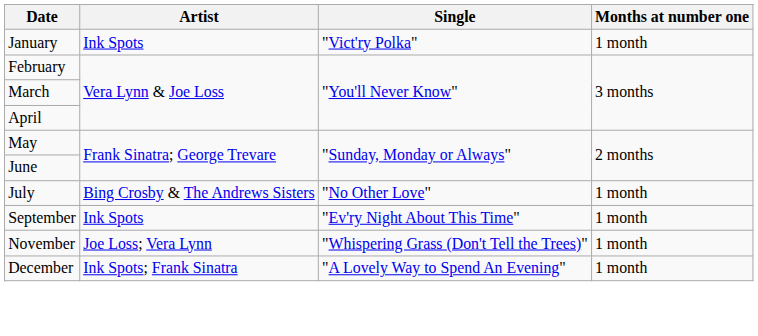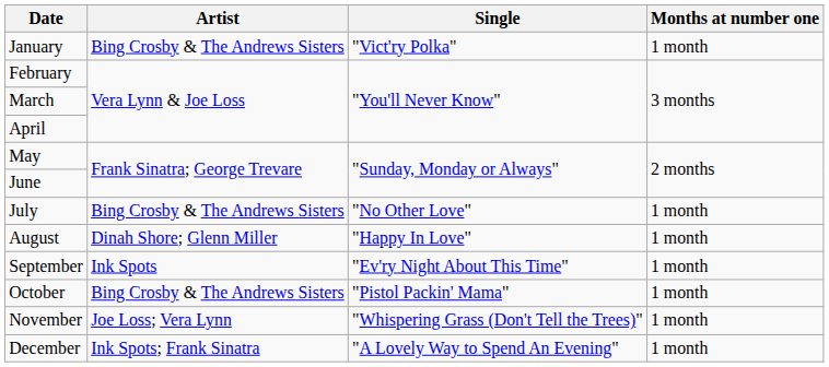January | Artist: Ink Spots -> Bing Crosby & The Andrews Sisters
+ row: August | Dinah Shore; Glenn Miller | "Happy In Love" | 1 month
+ row: October | Bing Crosby & The Andrews Sisters | "Pistol Packin' Mama" | 1 month
